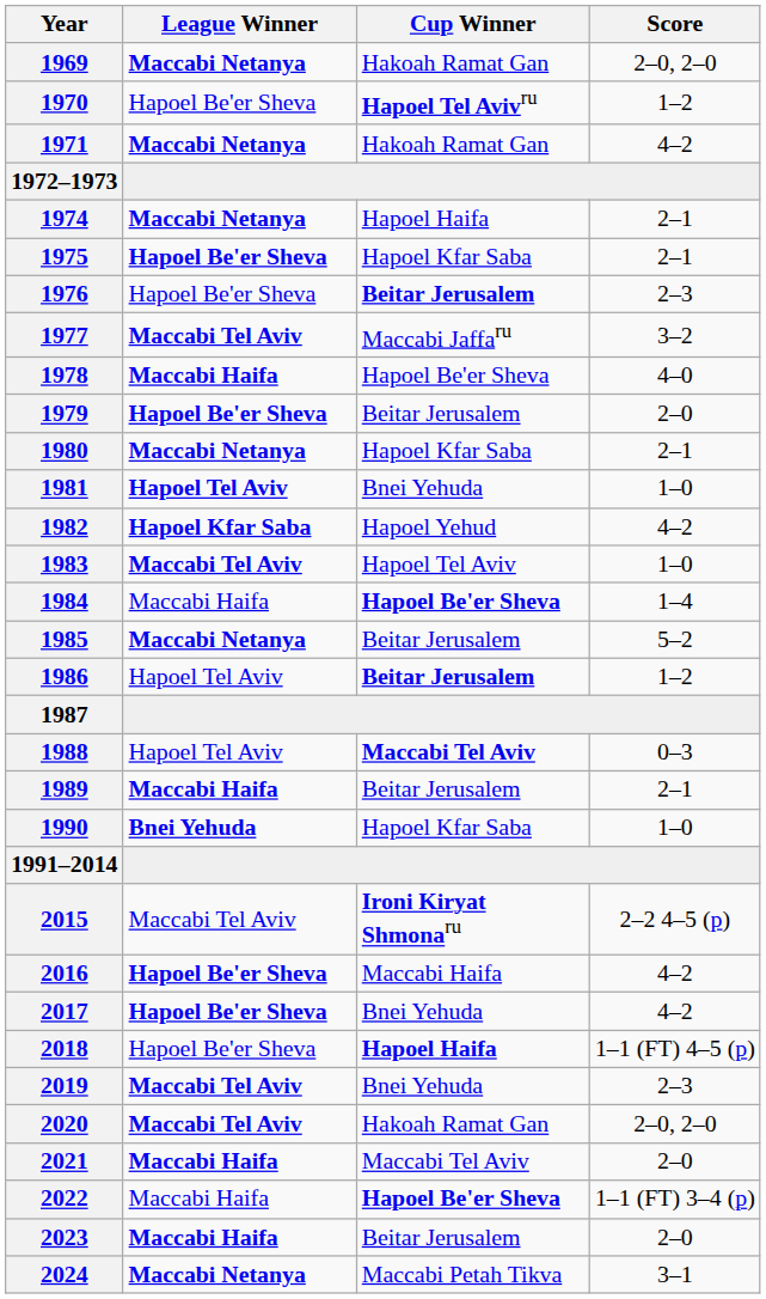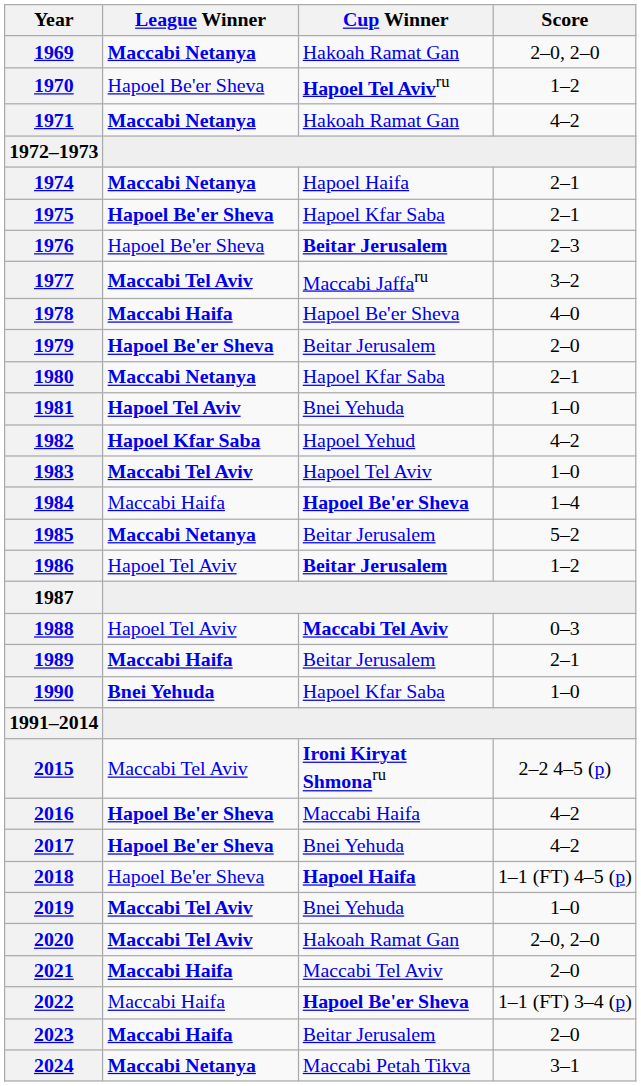2019 | Score: 2–3 -> 1–0
